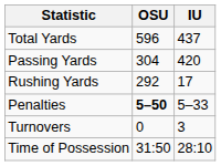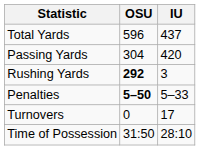Rushing Yards | OSU: normal -> bold
Rushing Yards | IU: 17 -> 3
Turnovers | IU: 3 -> 17
